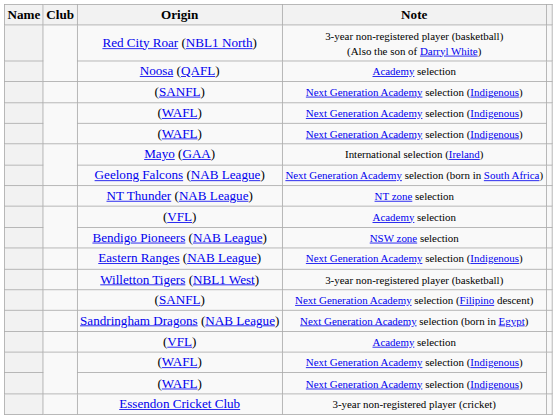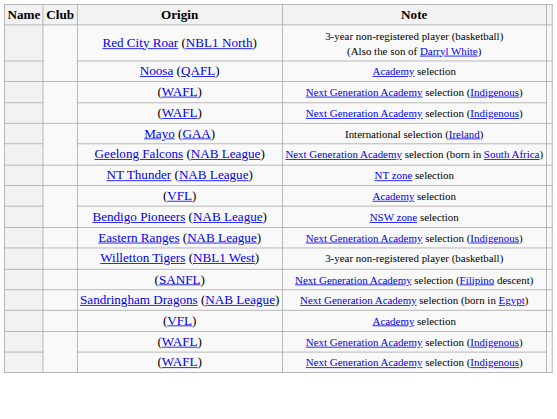- row: (SANFL) | Next Generation Academy selection (Indigenous)
- row: Essendon Cricket Club | 3-year non-registered player (cricket)
